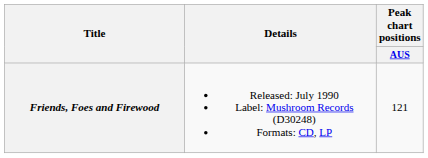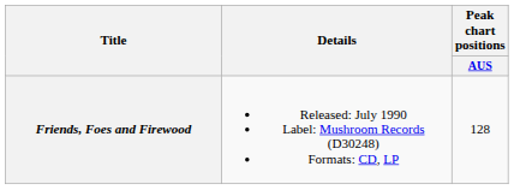Friends, Foes and Firewood | Peak chart positions / AUS: 121 -> 128
